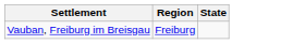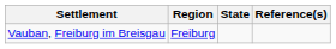+ column: Reference(s)
